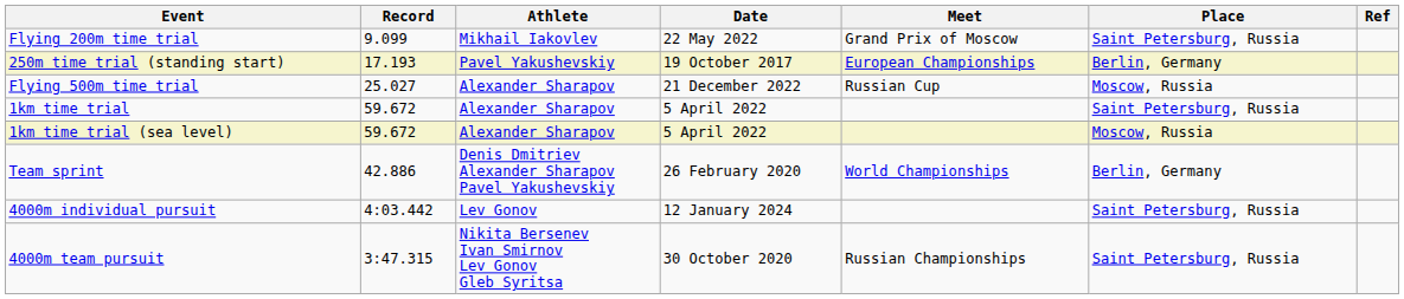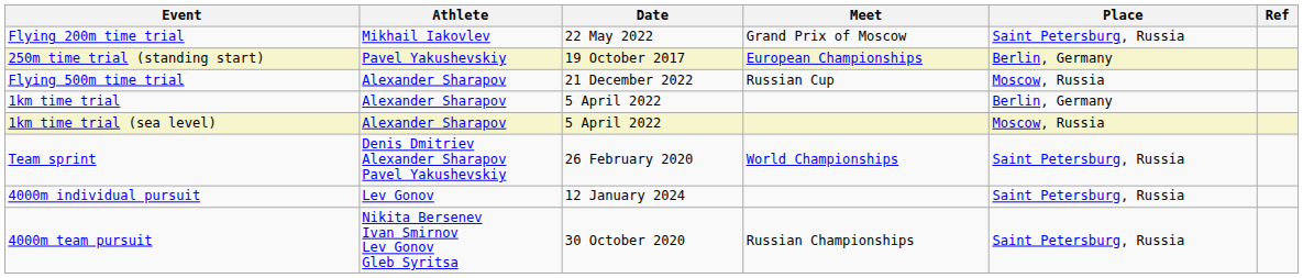- column: Record | 9.099 | 17.193 | 25.027 | 59.672 | 59.672 | 42.886 | 4:03.442 | 3:47.315
1km time trial | Place: Saint Petersburg, Russia -> Berlin, Germany
Team sprint | Place: Berlin, Germany -> Saint Petersburg, Russia
